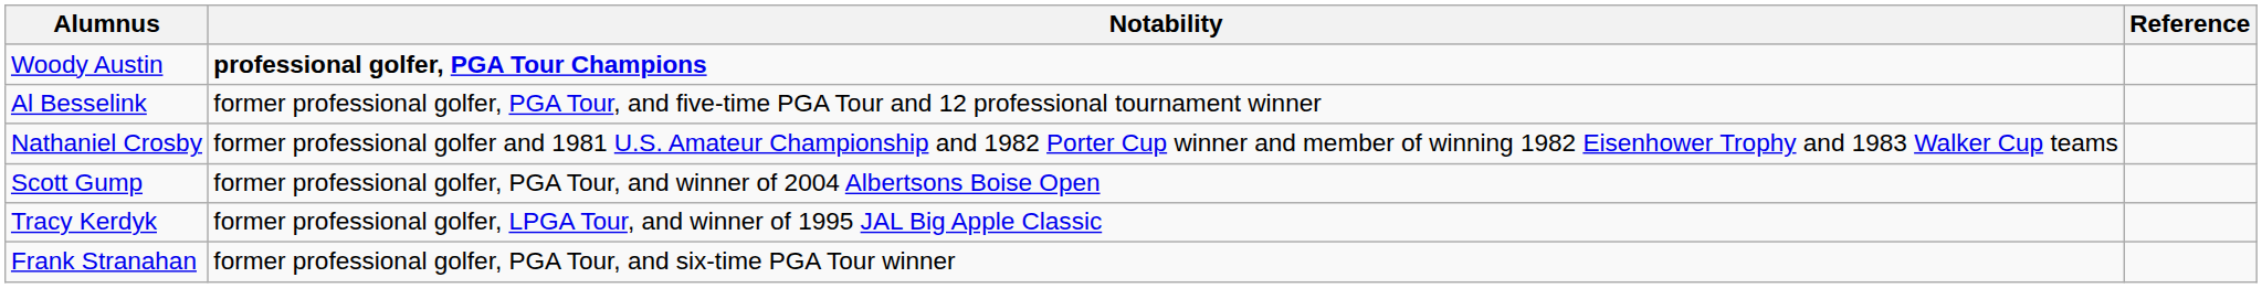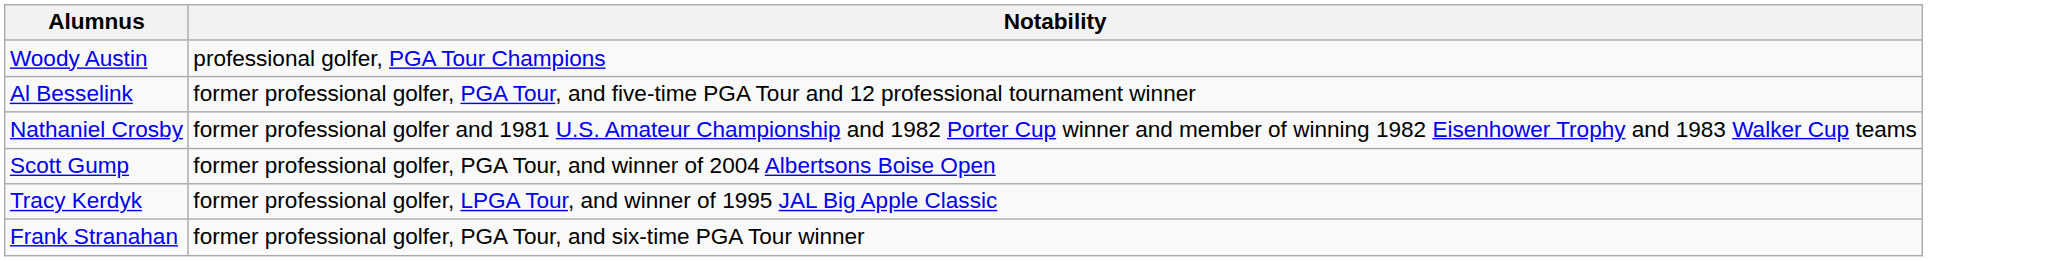- column: Reference
Woody Austin | Notability: bold -> normal
